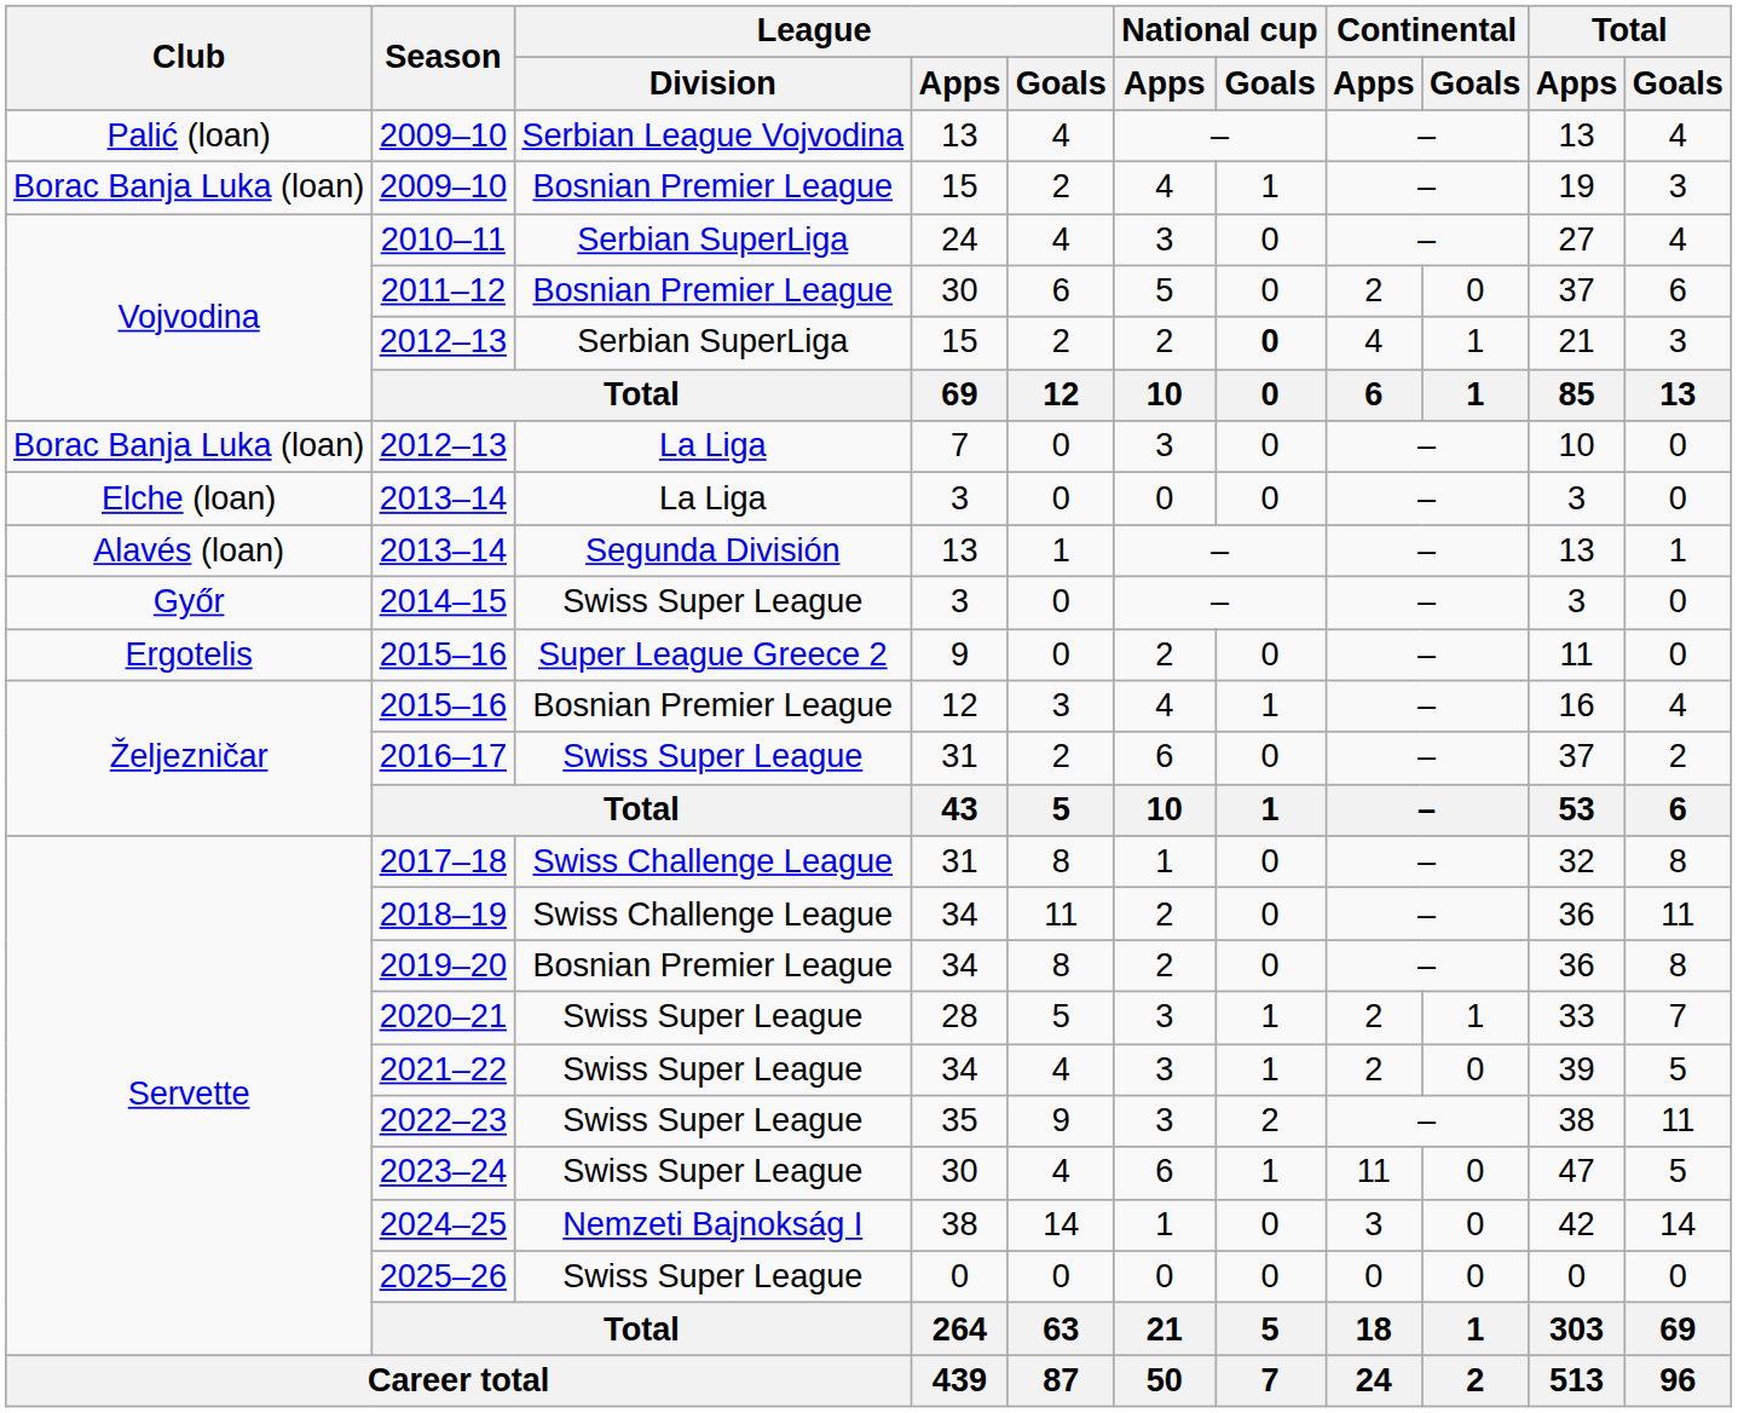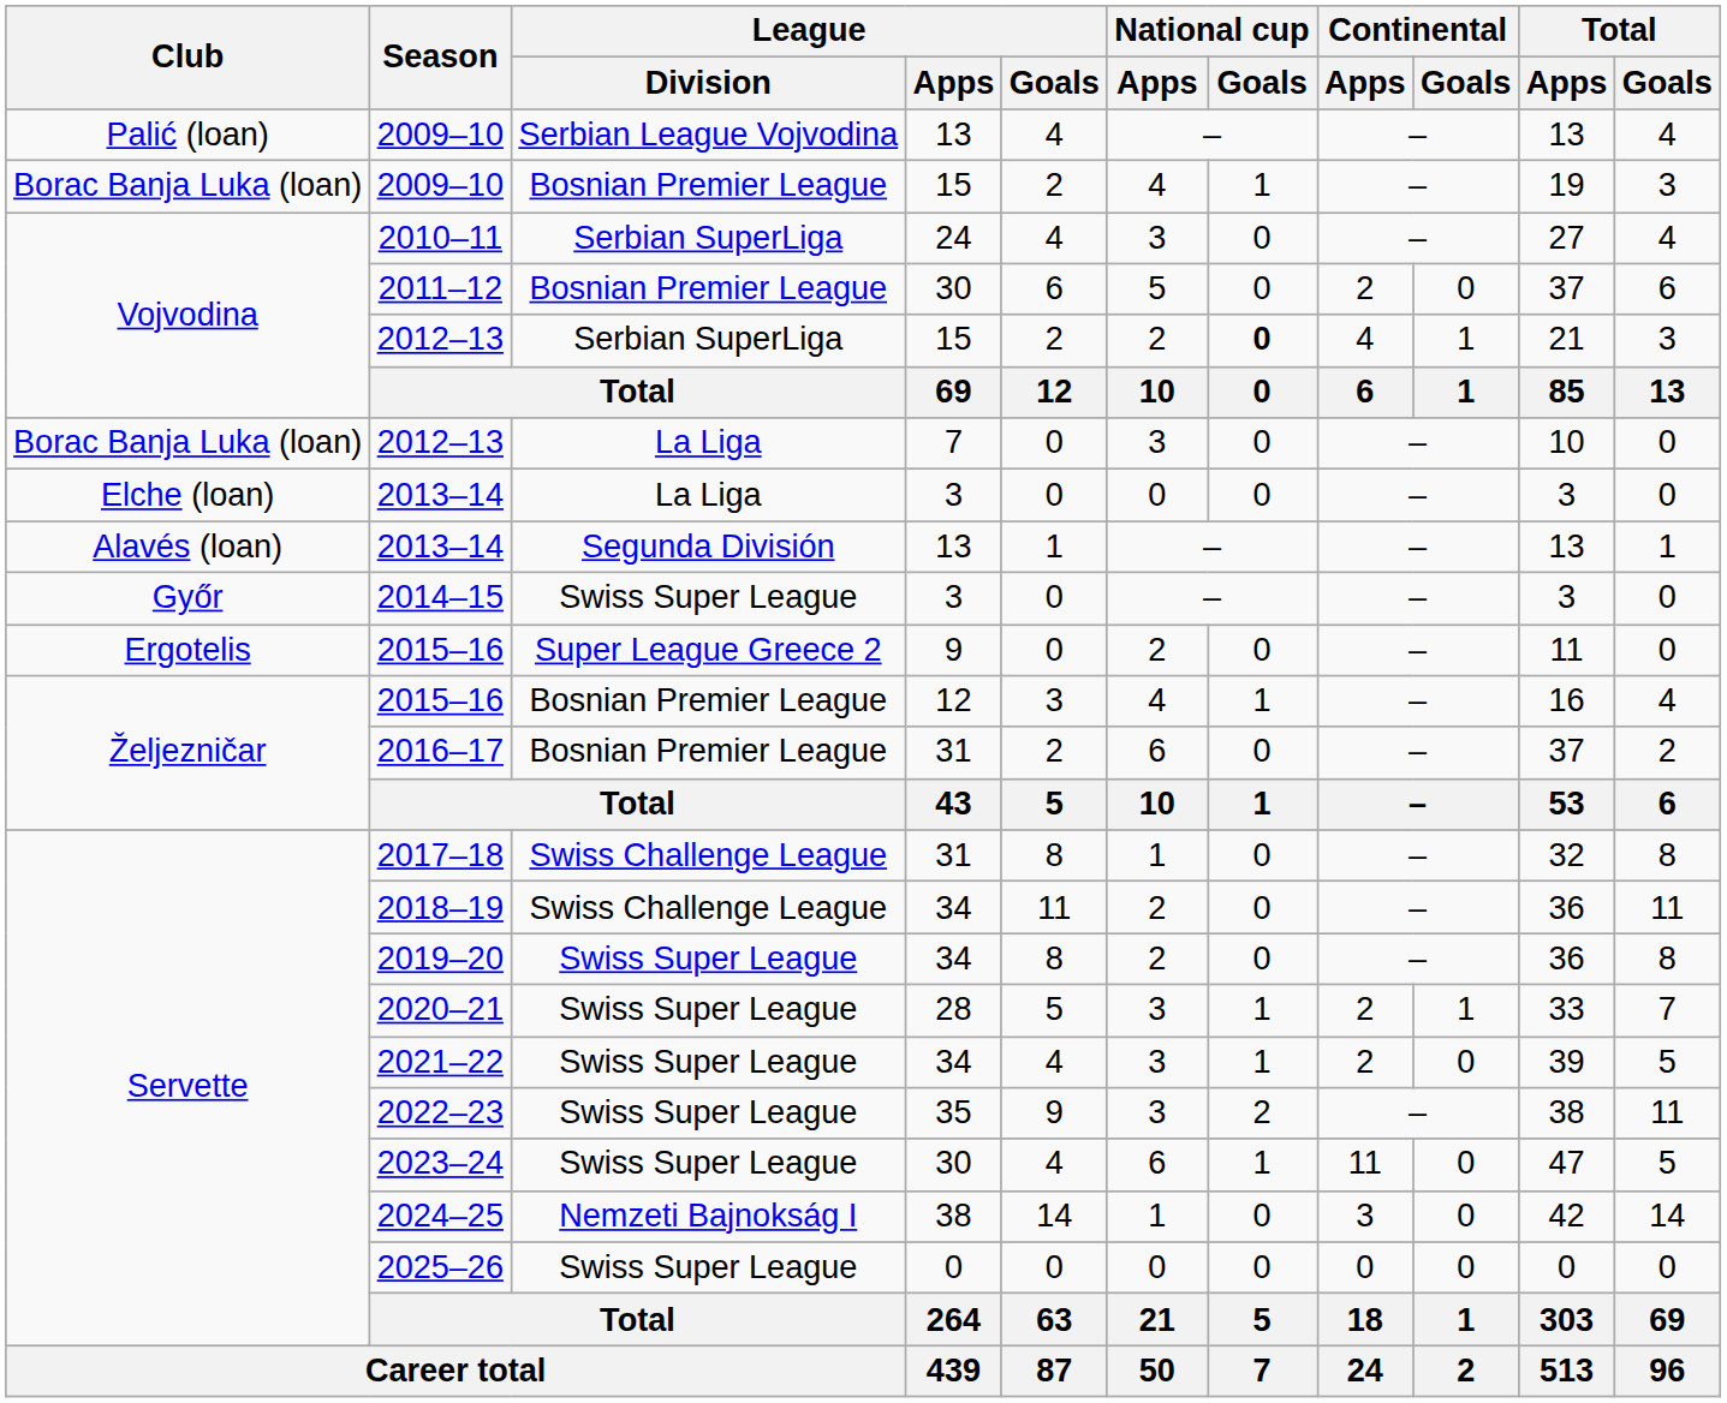2016–17 | League / Division: Swiss Super League -> Bosnian Premier League
2019–20 | League / Division: Bosnian Premier League -> Swiss Super League
